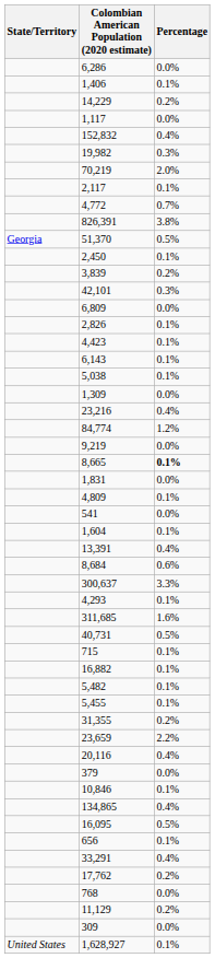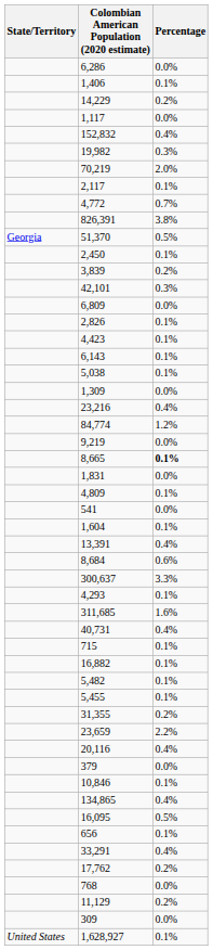40,731 | Percentage: 0.5% -> 0.4%
